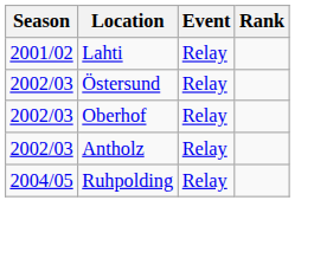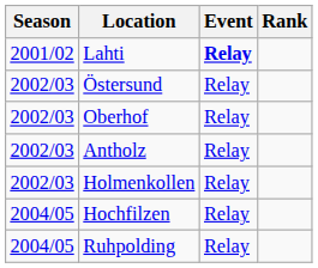Lahti | Event: normal -> bold
+ row: 2002/03 | Holmenkollen | Relay
+ row: 2004/05 | Hochfilzen | Relay
